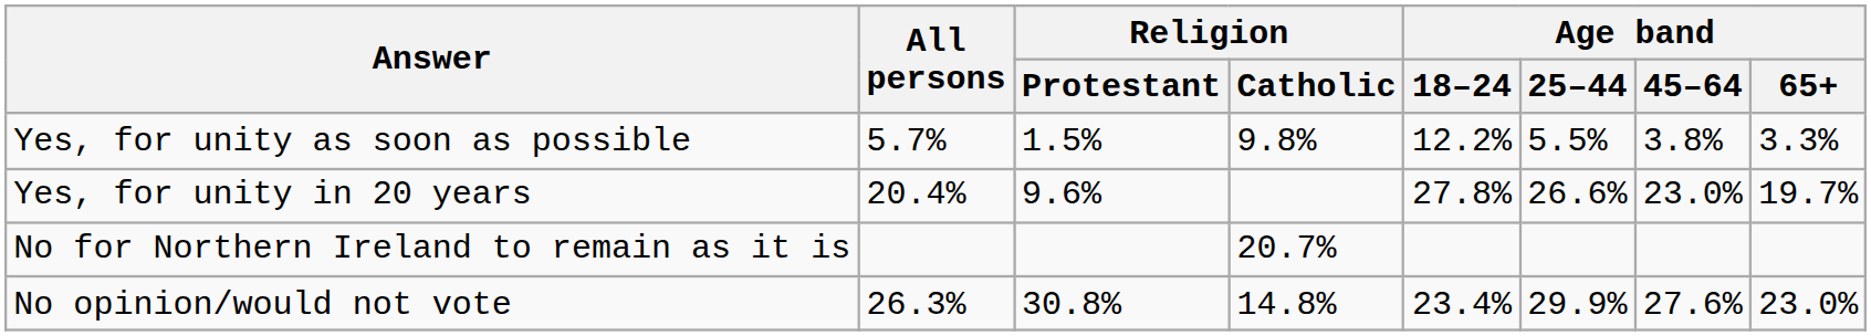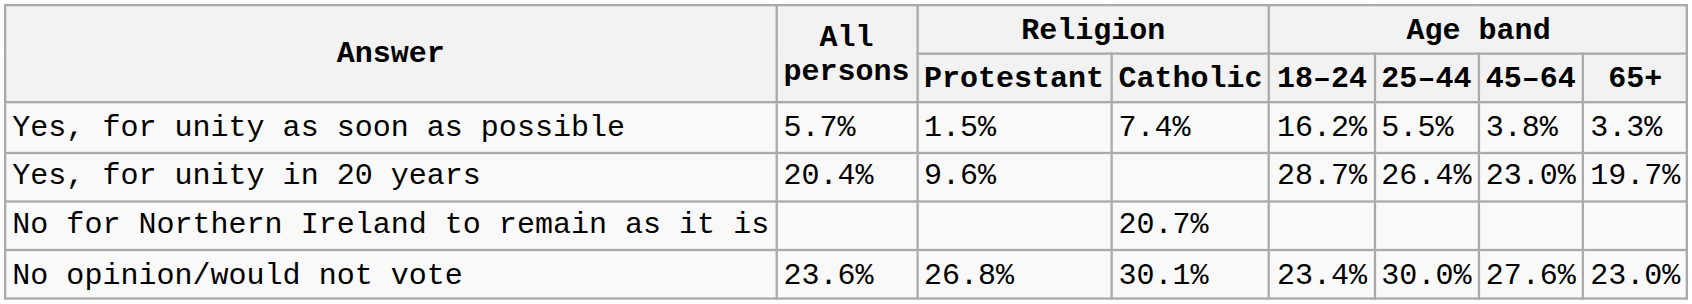Yes, for unity as soon as possible | Religion / Catholic: 9.8% -> 7.4%
Yes, for unity as soon as possible | Age band / 18–24: 12.2% -> 16.2%
Yes, for unity in 20 years | Age band / 18–24: 27.8% -> 28.7%
Yes, for unity in 20 years | Age band / 25–44: 26.6% -> 26.4%
No opinion/would not vote | All persons: 26.3% -> 23.6%
No opinion/would not vote | Religion / Protestant: 30.8% -> 26.8%
No opinion/would not vote | Religion / Catholic: 14.8% -> 30.1%
No opinion/would not vote | Age band / 25–44: 29.9% -> 30.0%
